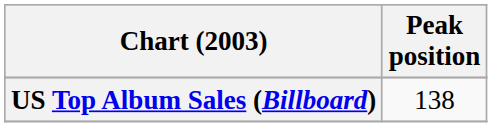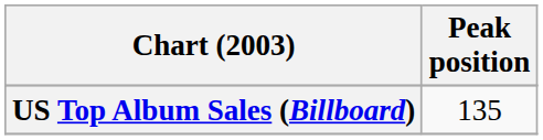US Top Album Sales (Billboard) | Peak position: 138 -> 135
